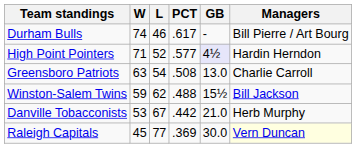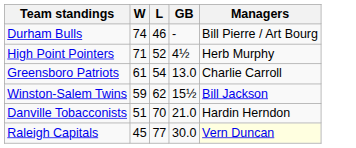- column: PCT | .617 | .577 | .508 | .488 | .442 | .369
High Point Pointers | GB: lavender background -> no background
High Point Pointers | Managers: Hardin Herndon -> Herb Murphy
Greensboro Patriots | W: 63 -> 61
Danville Tobacconists | W: 53 -> 51
Danville Tobacconists | L: 67 -> 70
Danville Tobacconists | Managers: Herb Murphy -> Hardin Herndon
